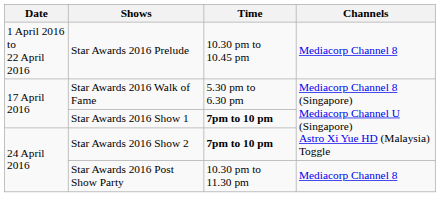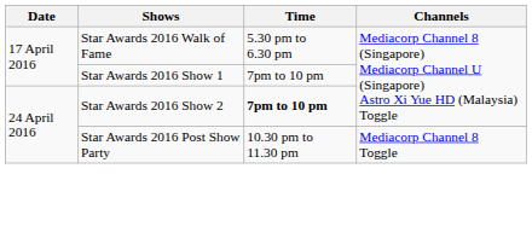- row: 1 April 2016 to 22 April 2016 | Star Awards 2016 Prelude | 10.30 pm to 10.45 pm | Mediacorp Channel 8
Star Awards 2016 Show 1 | Time: bold -> normal
Star Awards 2016 Post Show Party | Channels: Mediacorp Channel 8 -> Mediacorp Channel 8 Toggle
